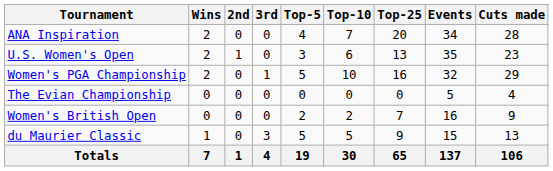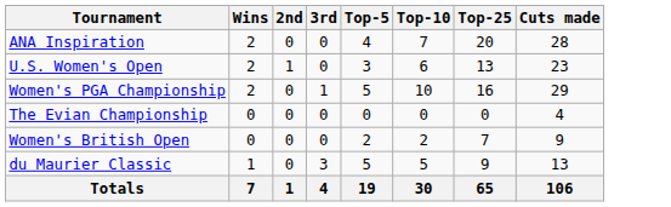- column: Events | 34 | 35 | 32 | 5 | 16 | 15 | 137
